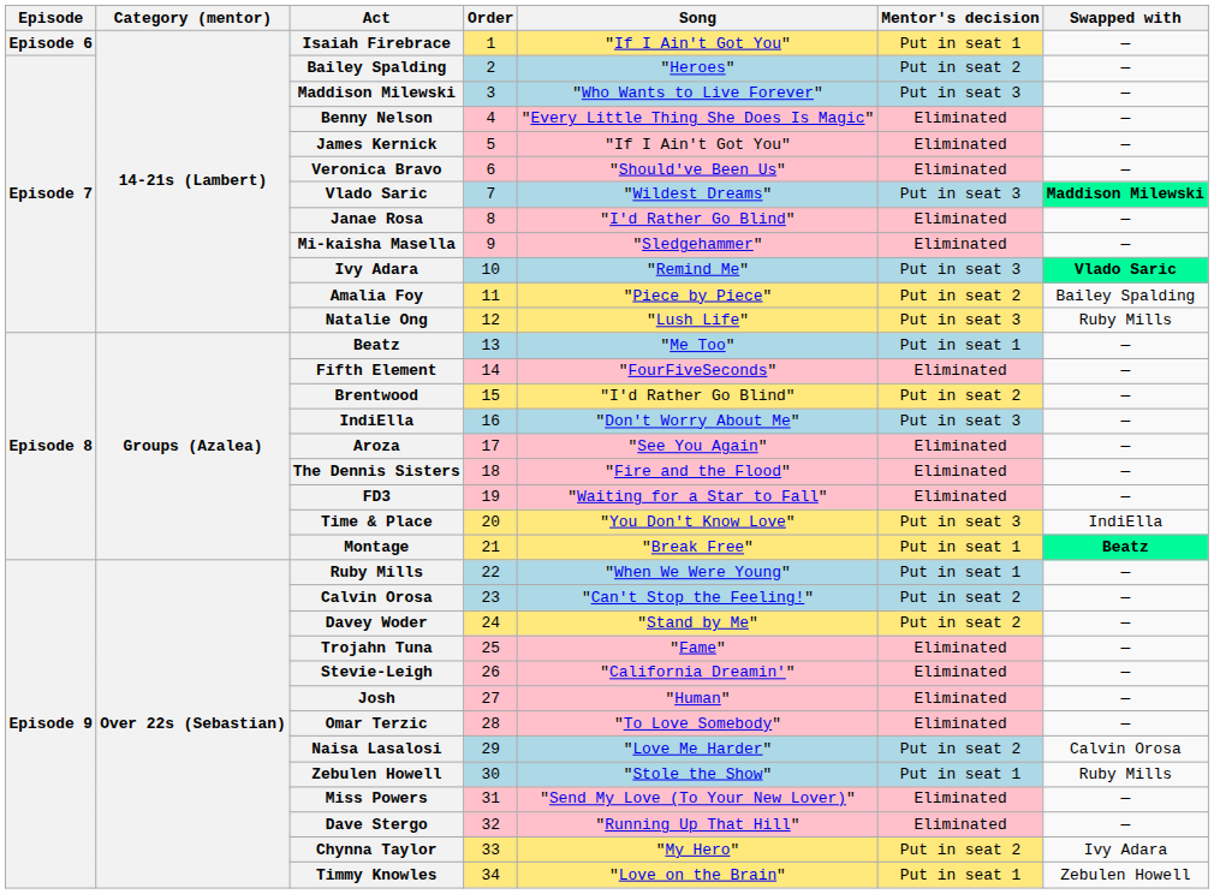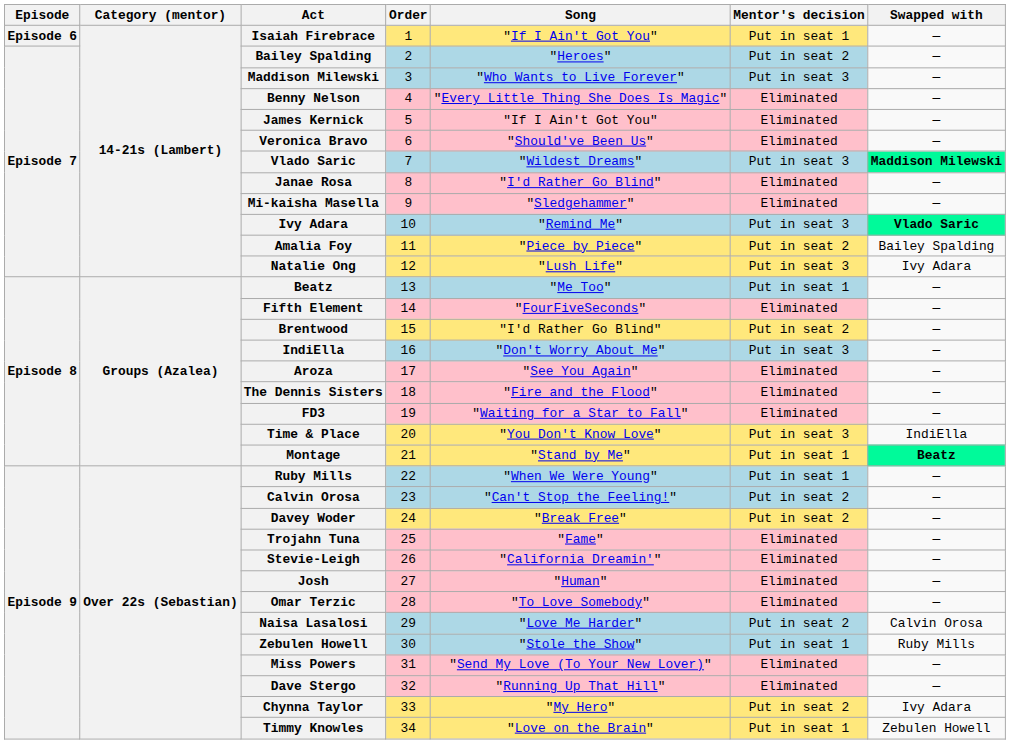Natalie Ong | Swapped with: Ruby Mills -> Ivy Adara
Montage | Song: "Break Free" -> "Stand by Me"
Davey Woder | Song: "Stand by Me" -> "Break Free"
